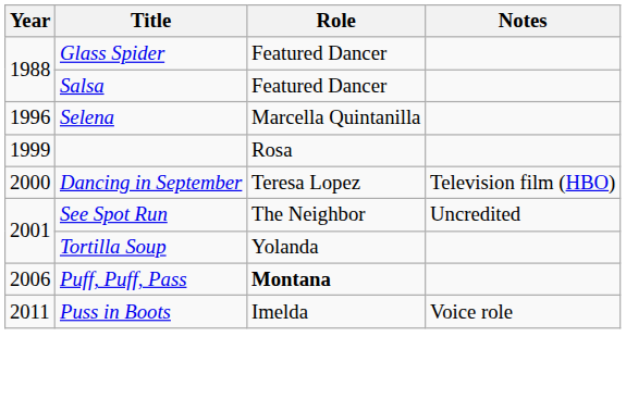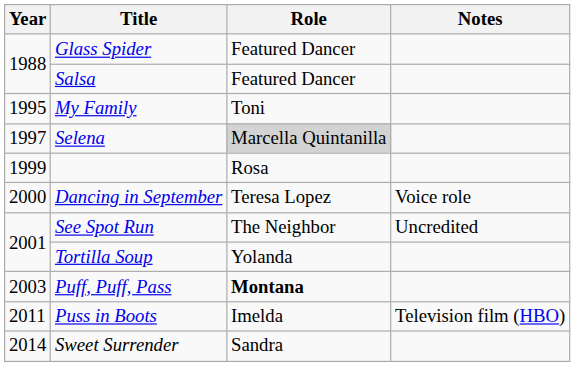+ row: 1995 | My Family | Toni
Selena | Year: 1996 -> 1997
Selena | Role: no background -> lightgrey background
Dancing in September | Notes: Television film (HBO) -> Voice role
Puff, Puff, Pass | Year: 2006 -> 2003
Puss in Boots | Notes: Voice role -> Television film (HBO)
+ row: 2014 | Sweet Surrender | Sandra
